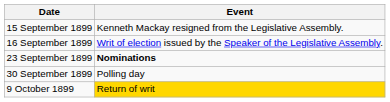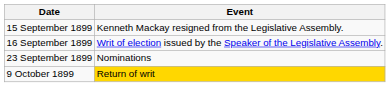23 September 1899 | Event: bold -> normal
- row: 30 September 1899 | Polling day
